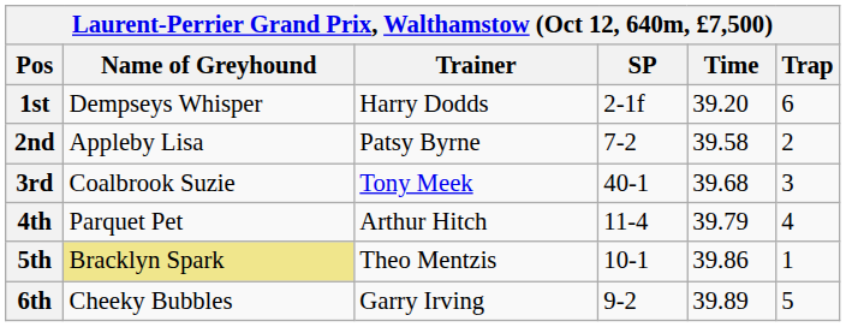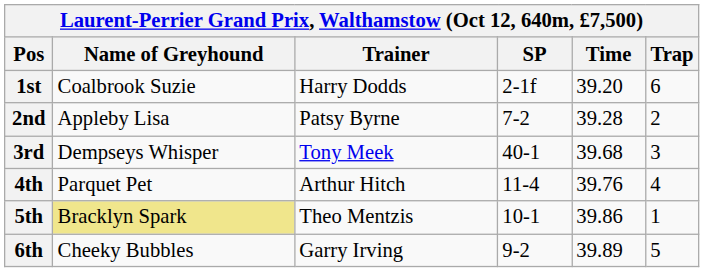1st | Name of Greyhound: Dempseys Whisper -> Coalbrook Suzie
2nd | Time: 39.58 -> 39.28
3rd | Name of Greyhound: Coalbrook Suzie -> Dempseys Whisper
4th | Time: 39.79 -> 39.76
